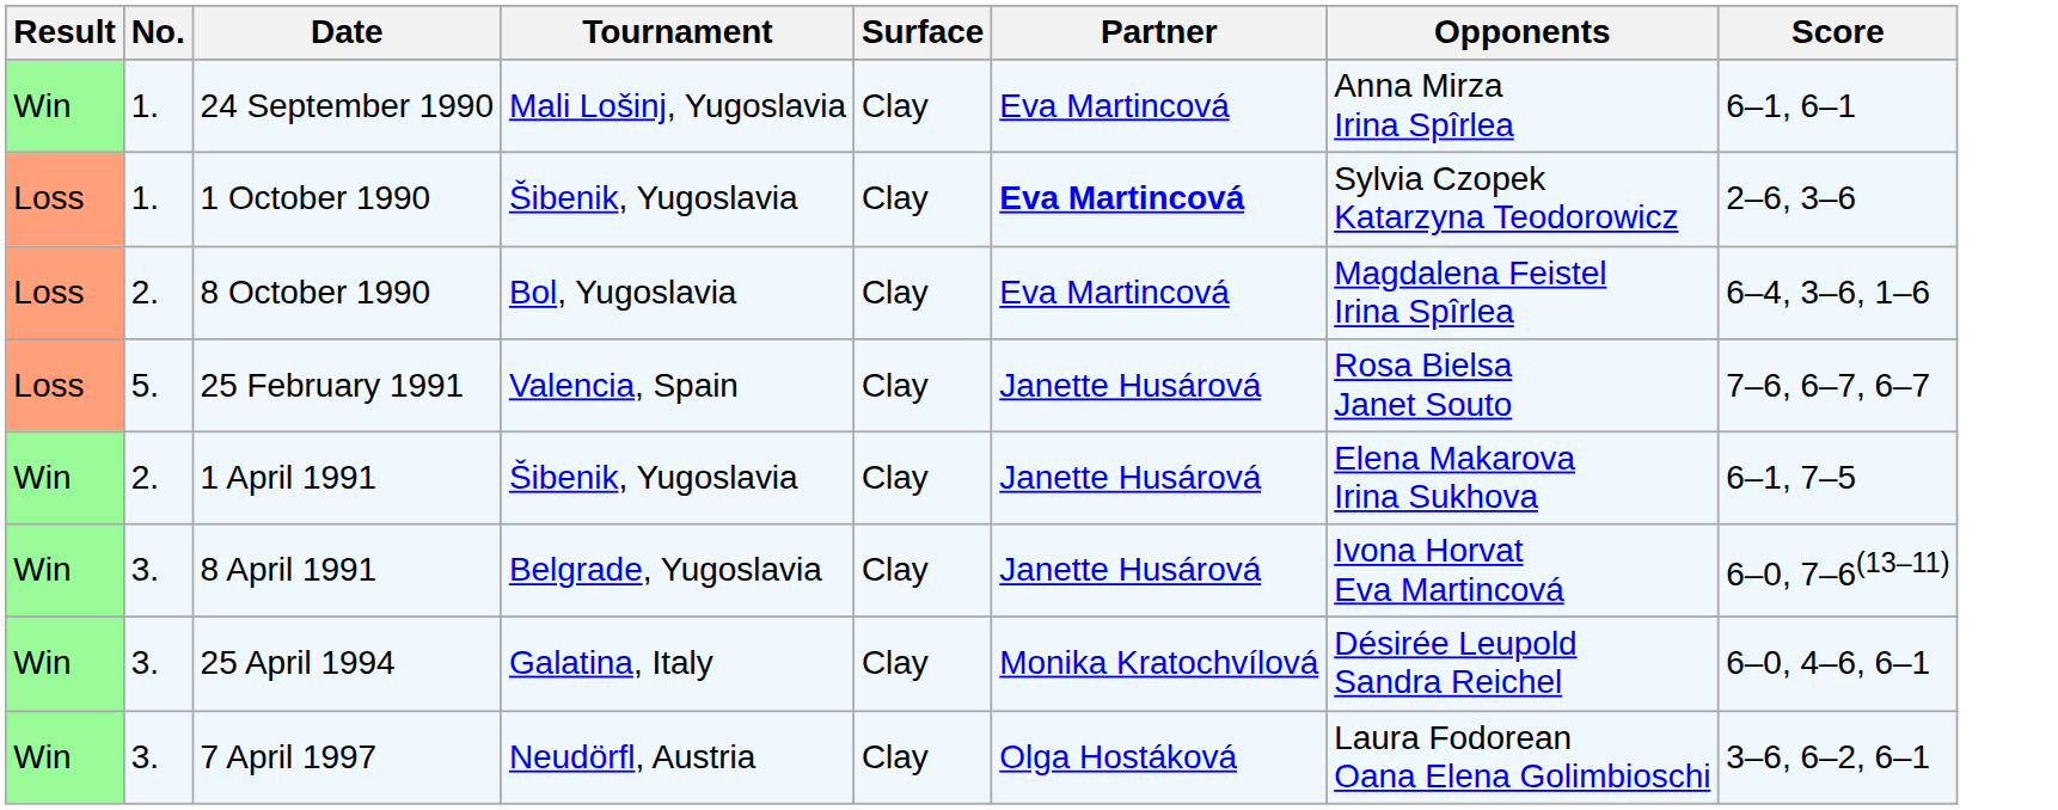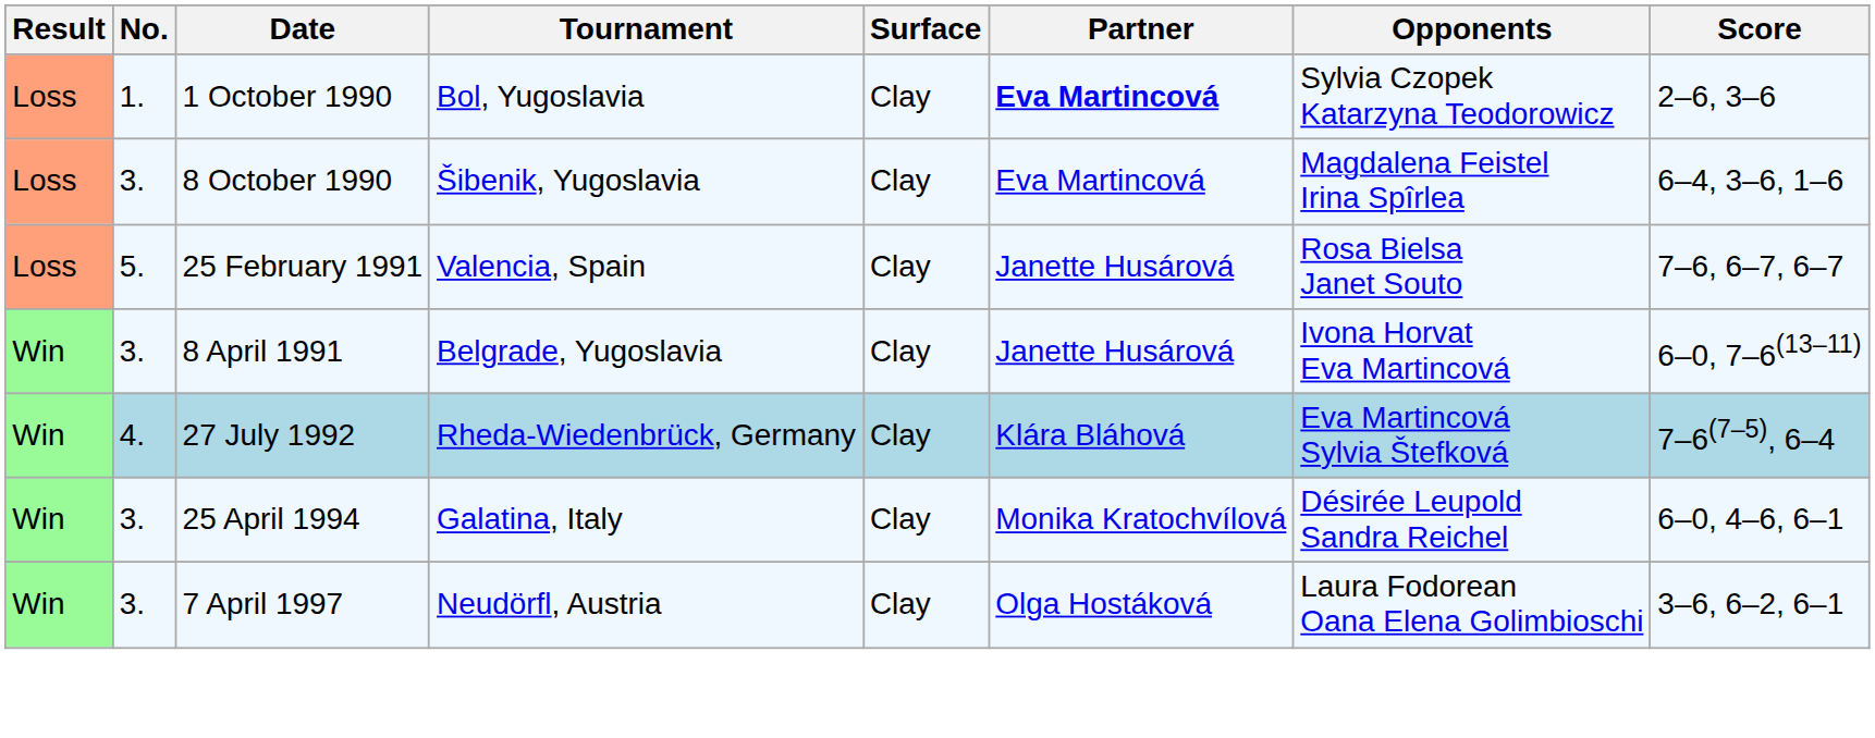- row: Win | 1. | 24 September 1990 | Mali Lošinj, Yugoslavia | Clay | Eva Martincová | Anna Mirza Irina Spîrlea | 6–1, 6–1
1 October 1990 | Tournament: Šibenik, Yugoslavia -> Bol, Yugoslavia
8 October 1990 | No.: 2. -> 3.
8 October 1990 | Tournament: Bol, Yugoslavia -> Šibenik, Yugoslavia
- row: Win | 2. | 1 April 1991 | Šibenik, Yugoslavia | Clay | Janette Husárová | Elena Makarova Irina Sukhova | 6–1, 7–5
+ row: Win | 4. | 27 July 1992 | Rheda-Wiedenbrück, Germany | Clay | Klára Bláhová | Eva Martincová Sylvia Štefková | 7–6(7–5), 6–4
